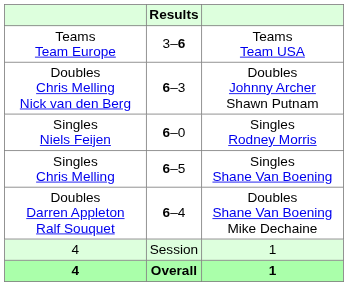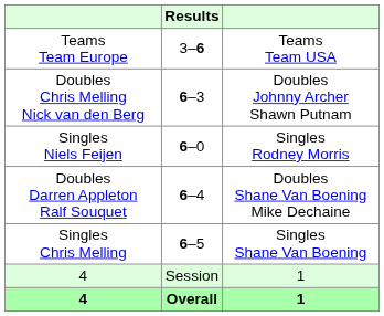rows swapped: Doubles Darren Appleton Ralf Souquet <-> Singles Chris Melling
